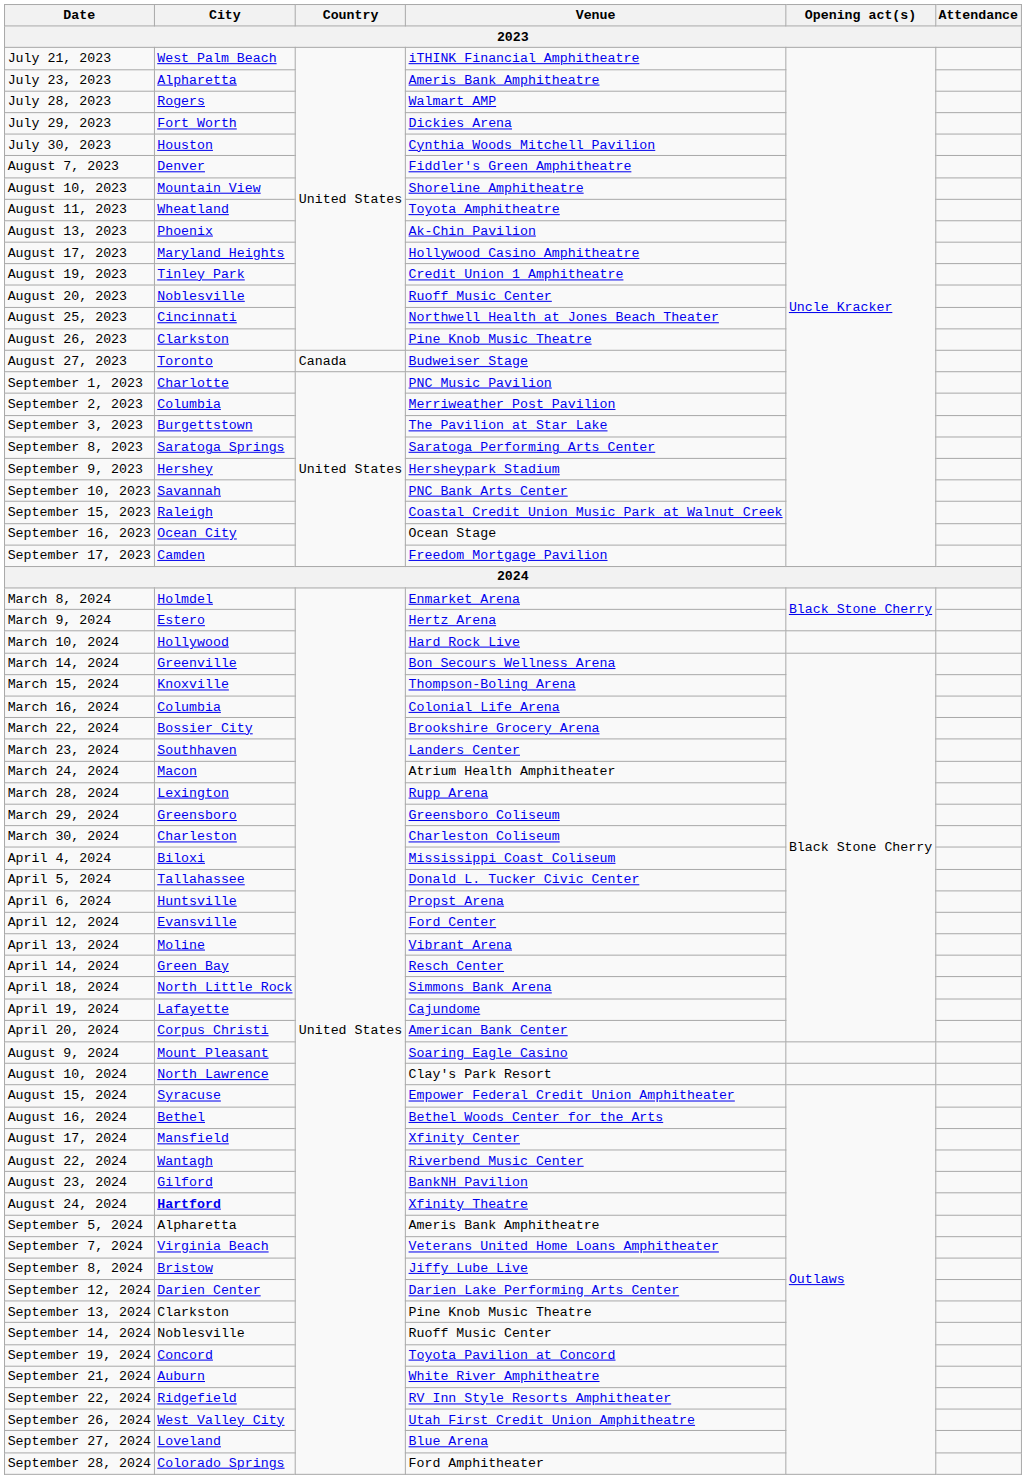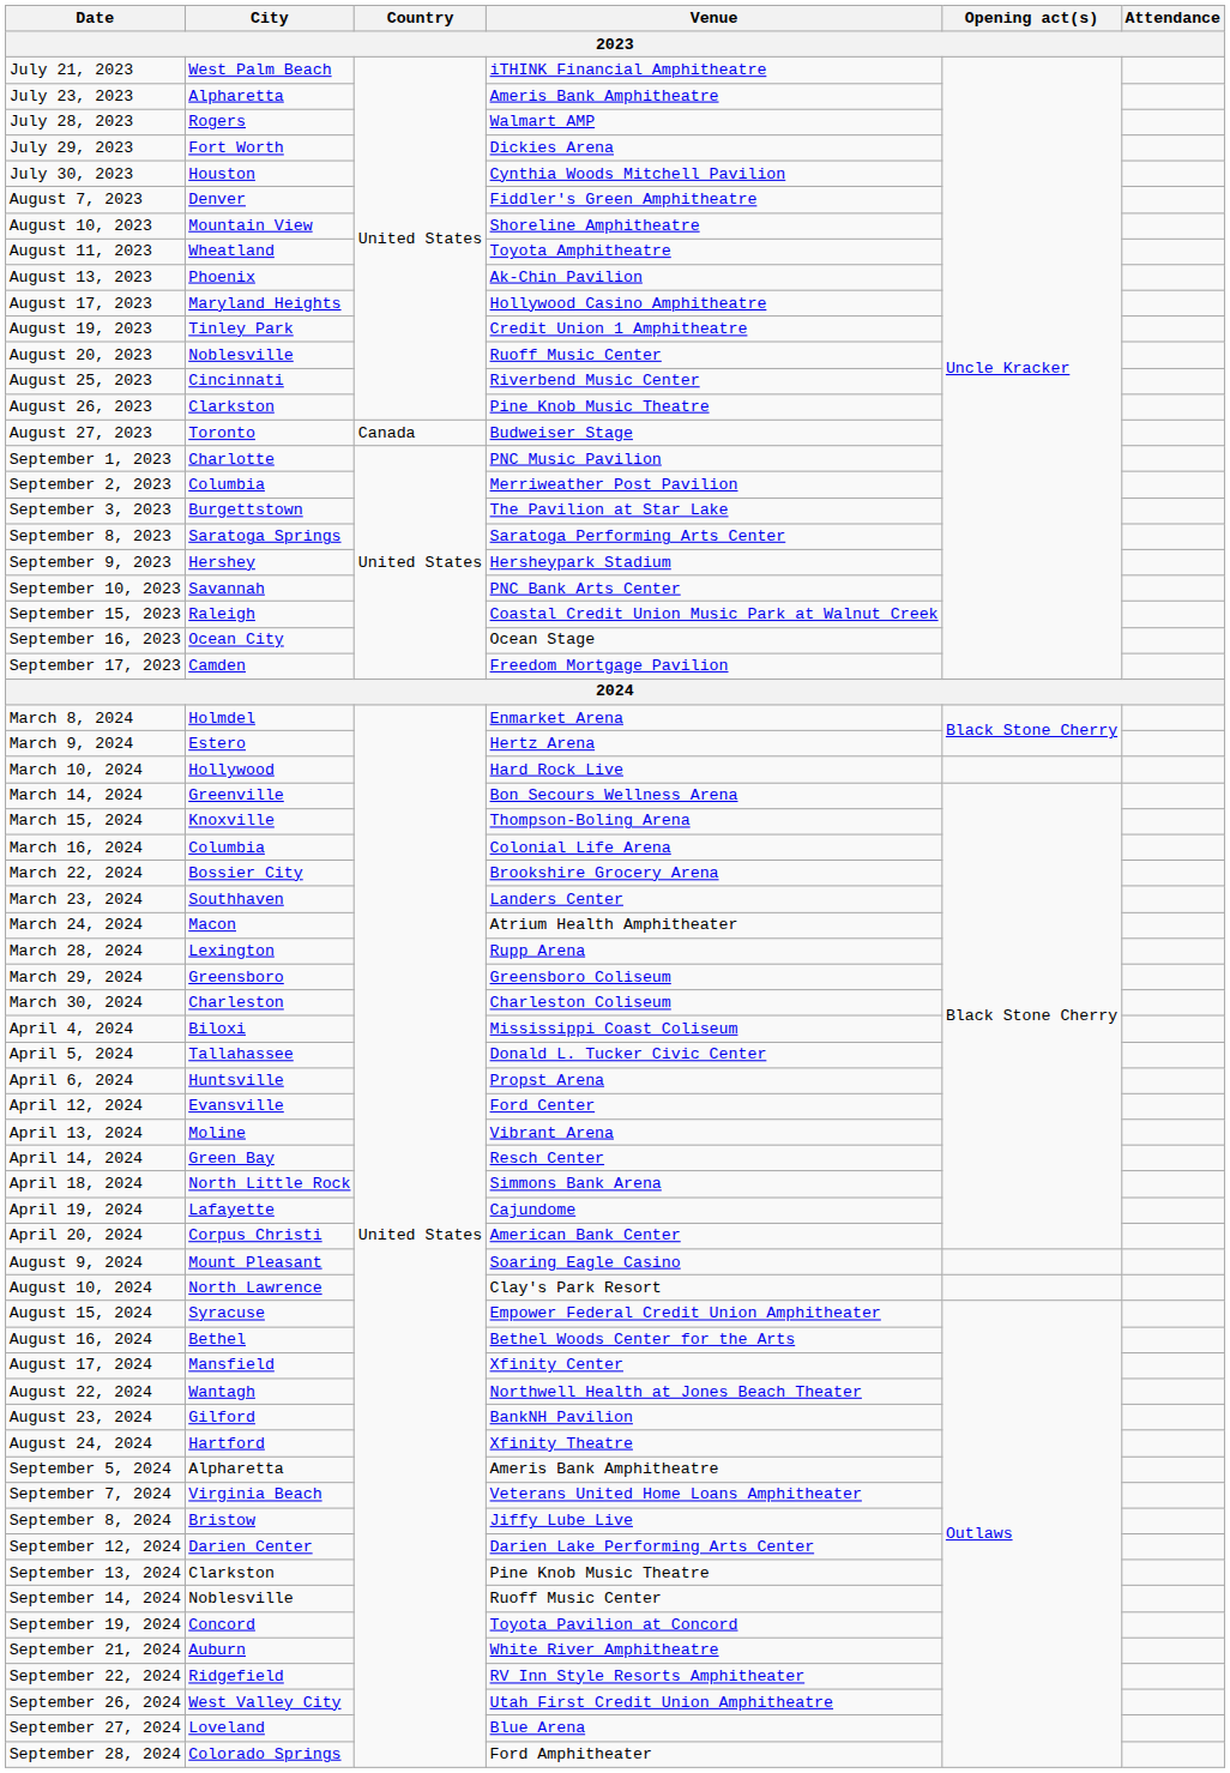August 25, 2023 | Venue: Northwell Health at Jones Beach Theater -> Riverbend Music Center
August 22, 2024 | Venue: Riverbend Music Center -> Northwell Health at Jones Beach Theater
August 24, 2024 | City: bold -> normal
